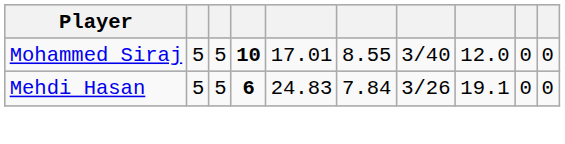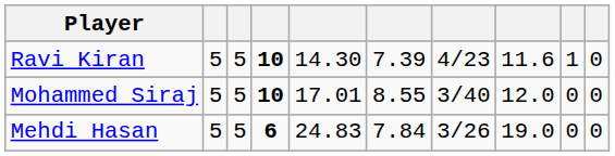+ row: Ravi Kiran | 5 | 5 | 10 | 14.30 | 7.39 | 4/23 | 11.6 | 1 | 0
Mehdi Hasan | column 8: 19.1 -> 19.0
